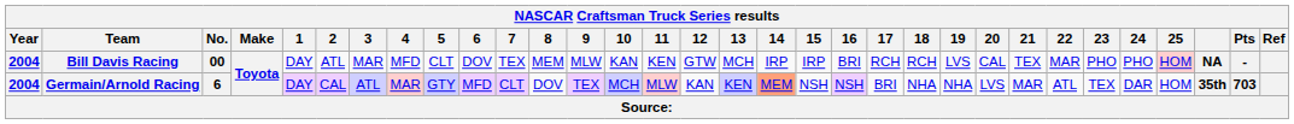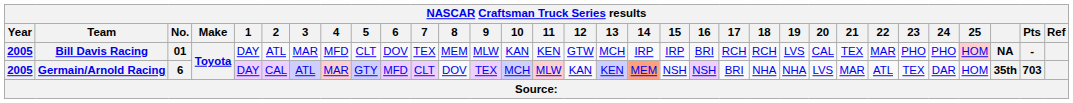Bill Davis Racing | Year: 2004 -> 2005
Bill Davis Racing | No.: 00 -> 01
Germain/Arnold Racing | Year: 2004 -> 2005
